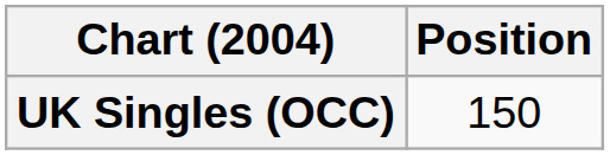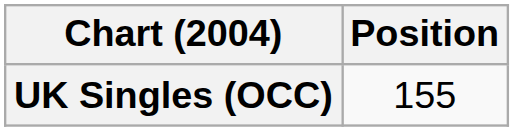UK Singles (OCC) | Position: 150 -> 155
